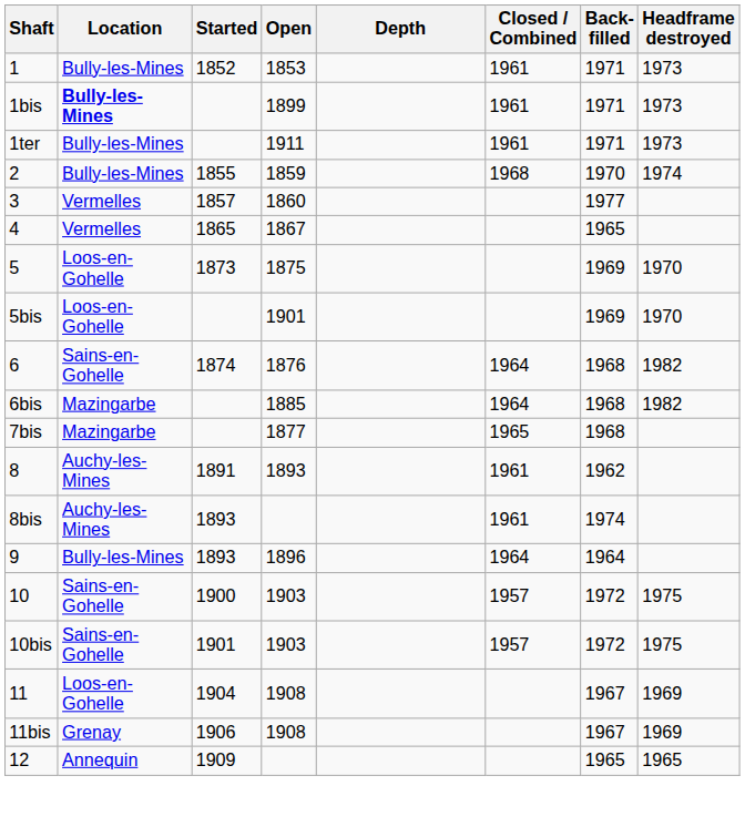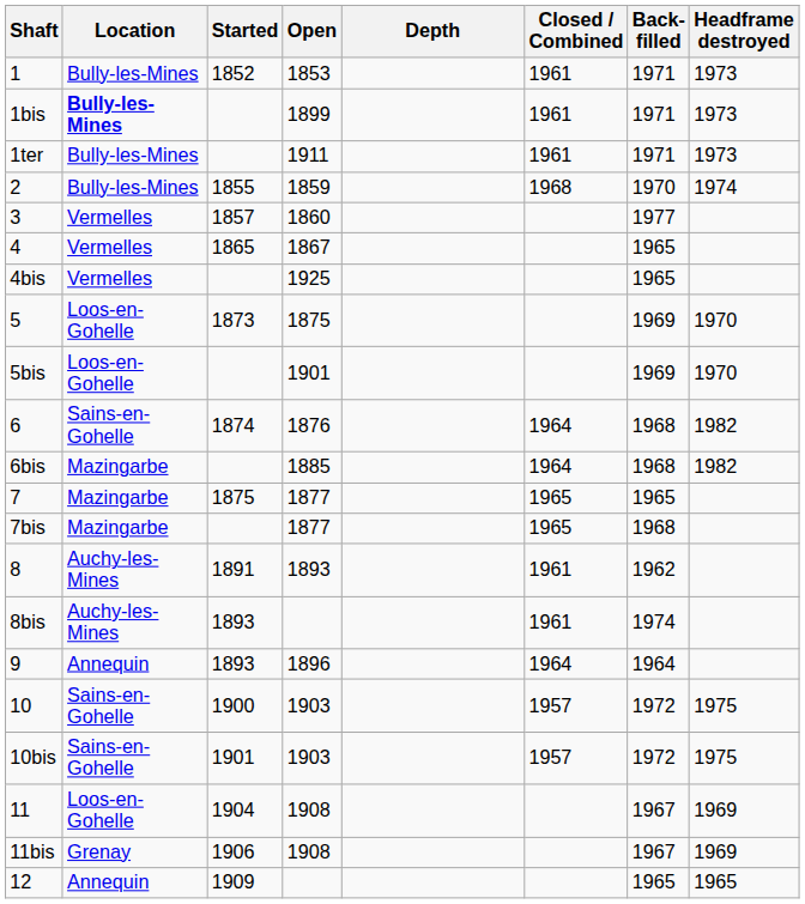+ row: 4bis | Vermelles | 1925 | 1965
+ row: 7 | Mazingarbe | 1875 | 1877 | 1965 | 1965
9 | Location: Bully-les-Mines -> Annequin
